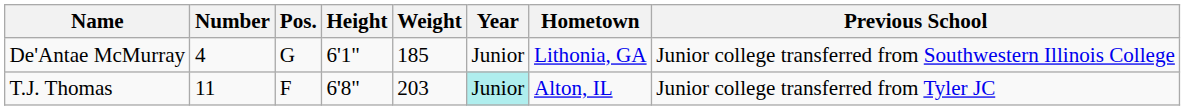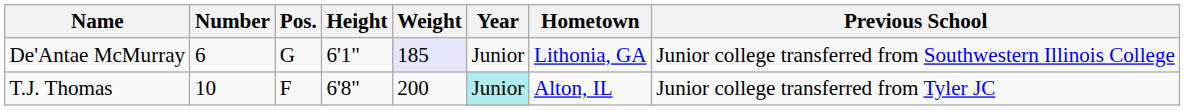De'Antae McMurray | Number: 4 -> 6
De'Antae McMurray | Weight: no background -> lavender background
T.J. Thomas | Number: 11 -> 10
T.J. Thomas | Weight: 203 -> 200
